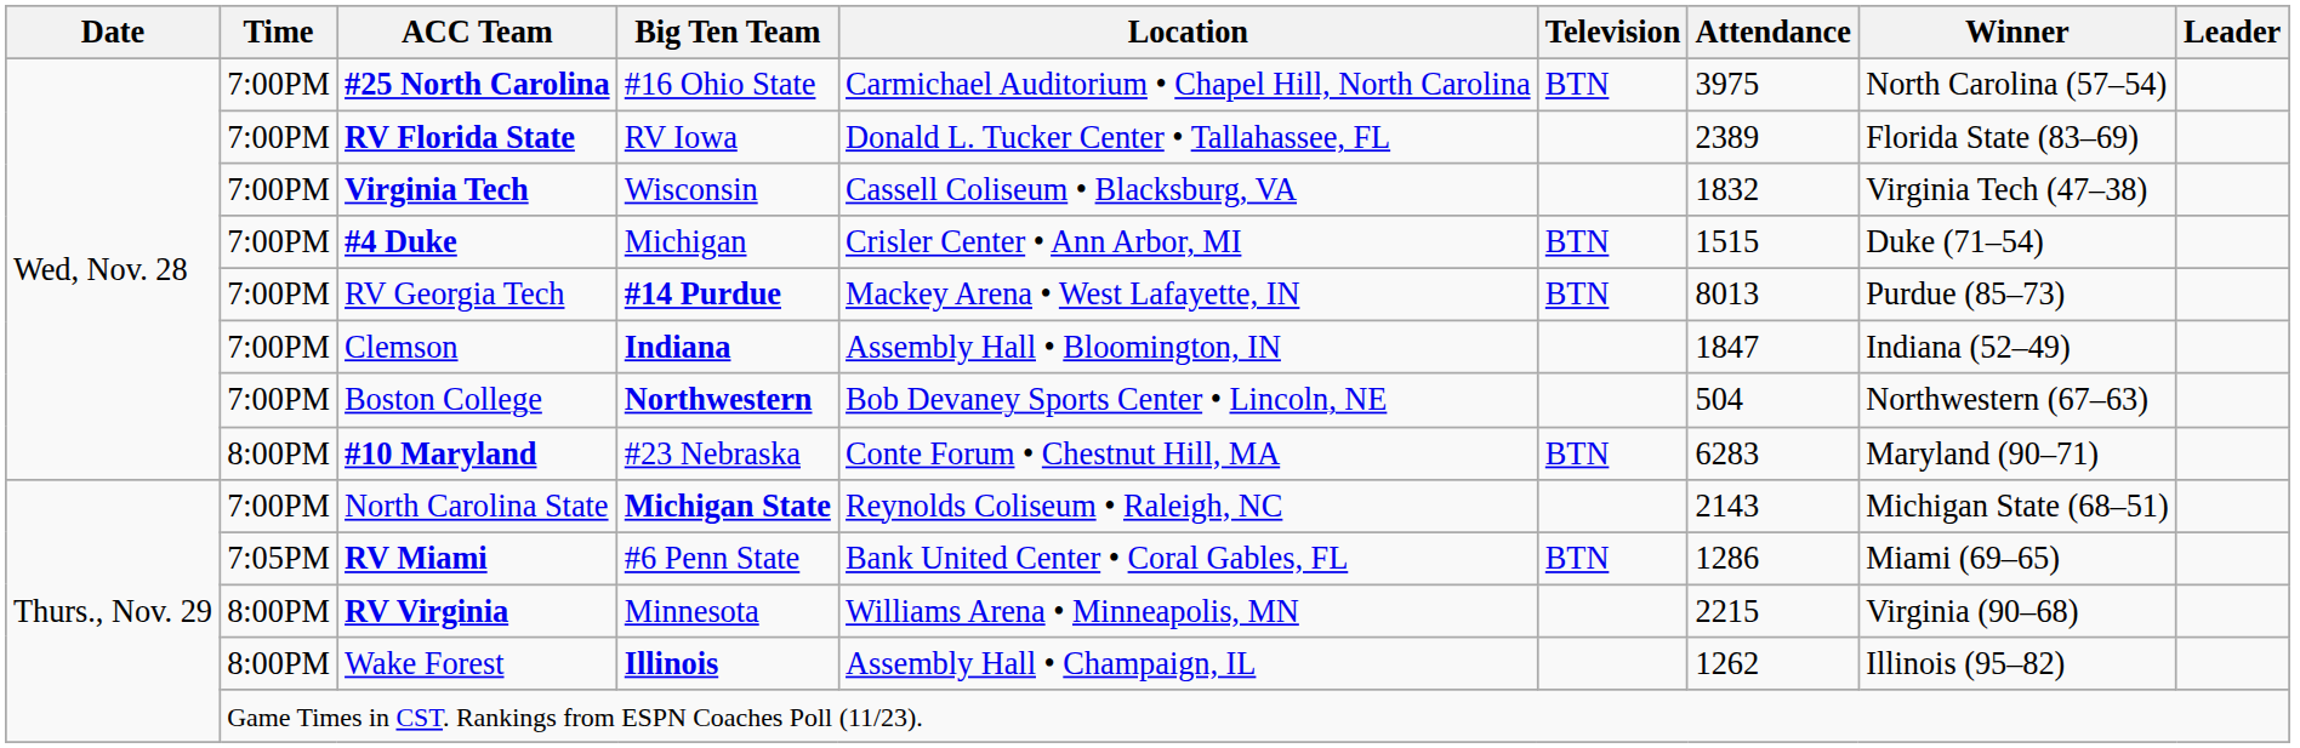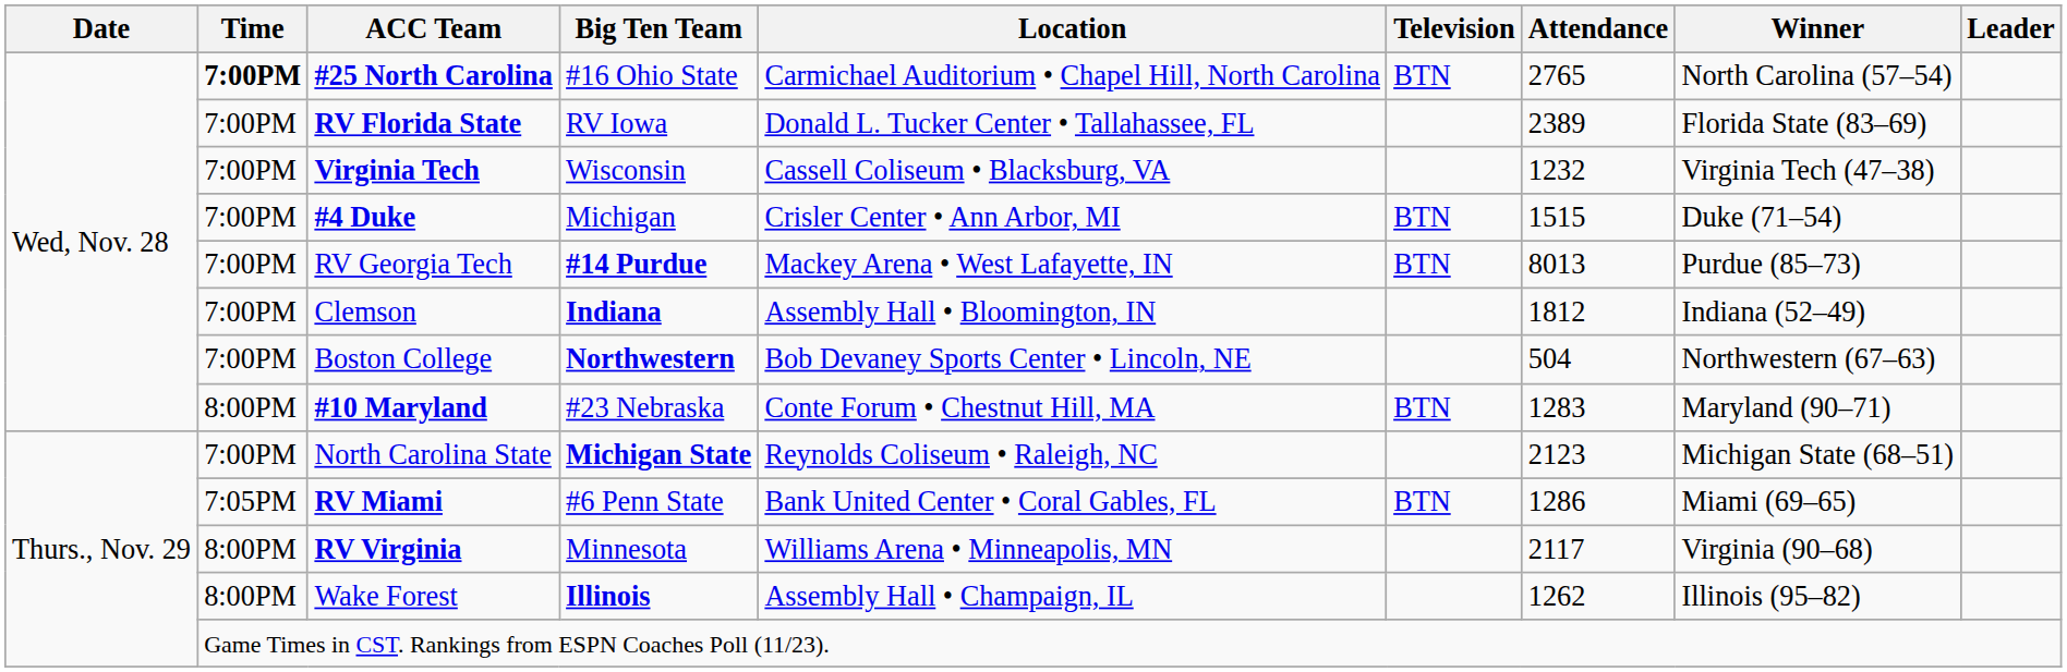#25 North Carolina | Time: normal -> bold
#25 North Carolina | Attendance: 3975 -> 2765
Virginia Tech | Attendance: 1832 -> 1232
Clemson | Attendance: 1847 -> 1812
#10 Maryland | Attendance: 6283 -> 1283
North Carolina State | Attendance: 2143 -> 2123
RV Virginia | Attendance: 2215 -> 2117
